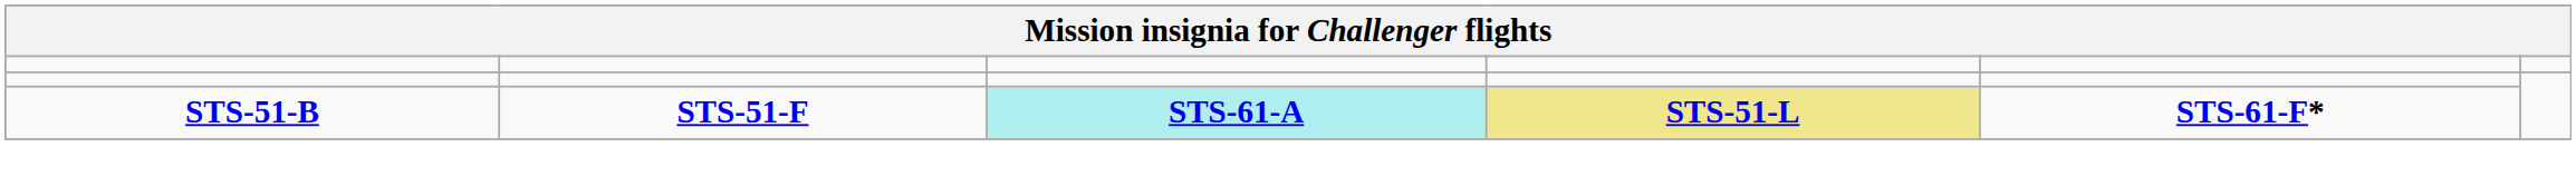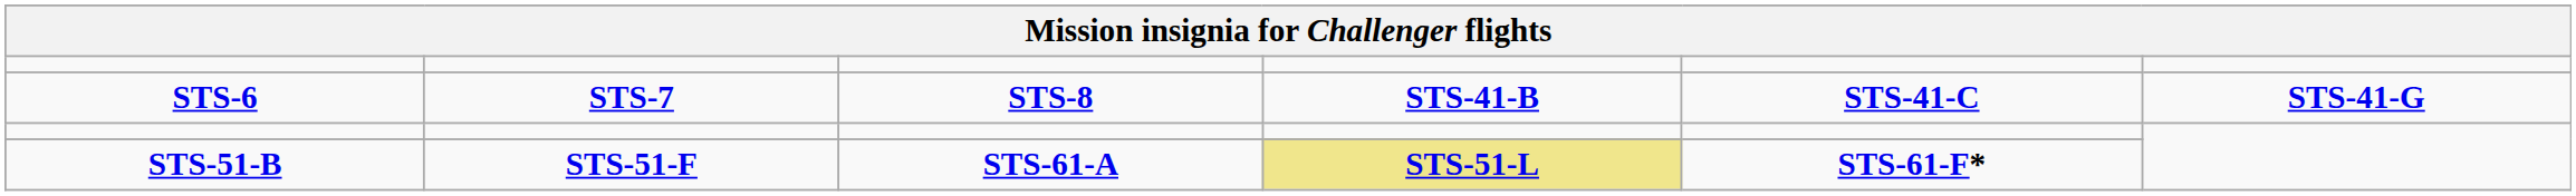+ row: STS-6 | STS-7 | STS-8 | STS-41-B | STS-41-C | STS-41-G
STS-51-B | column 3: paleturquoise background -> no background
